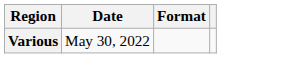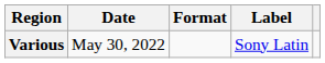+ column: Label | Sony Latin
